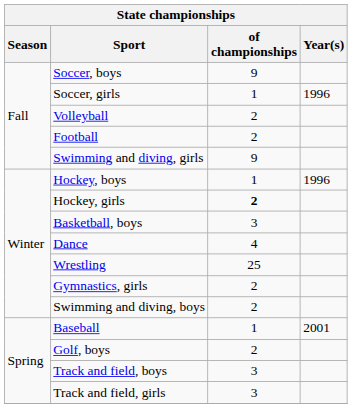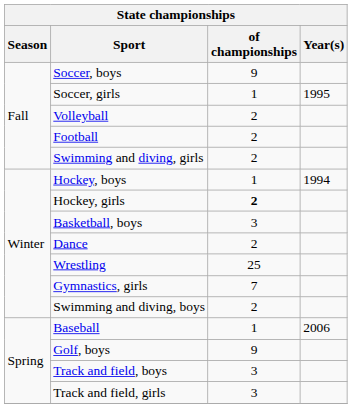Soccer, girls | Year(s): 1996 -> 1995
Swimming and diving, girls | of championships: 9 -> 2
Hockey, boys | Year(s): 1996 -> 1994
Dance | of championships: 4 -> 2
Gymnastics, girls | of championships: 2 -> 7
Baseball | Year(s): 2001 -> 2006
Golf, boys | of championships: 2 -> 9
